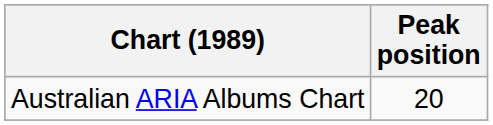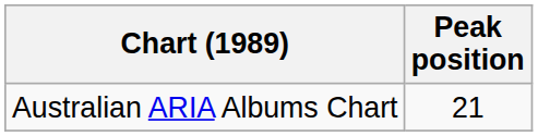Australian ARIA Albums Chart | Peak position: 20 -> 21
